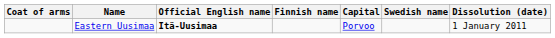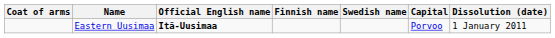columns swapped: Swedish name <-> Capital
